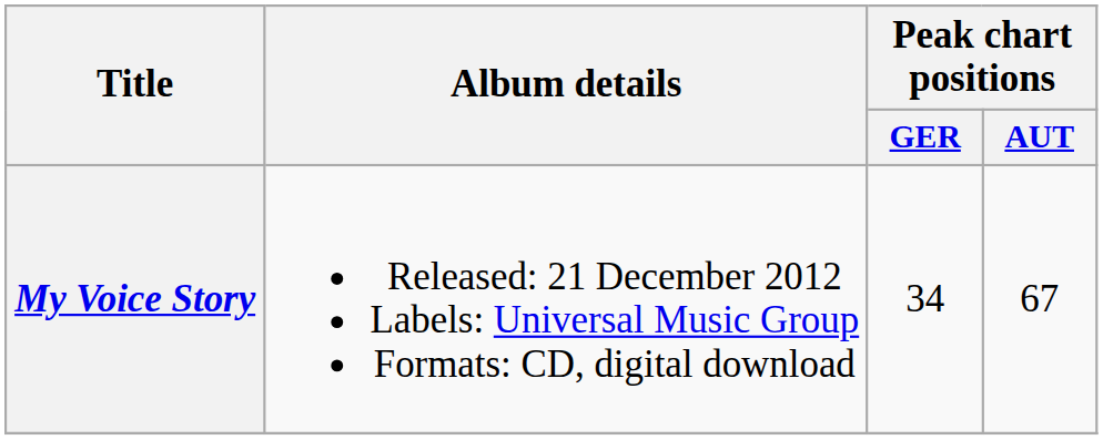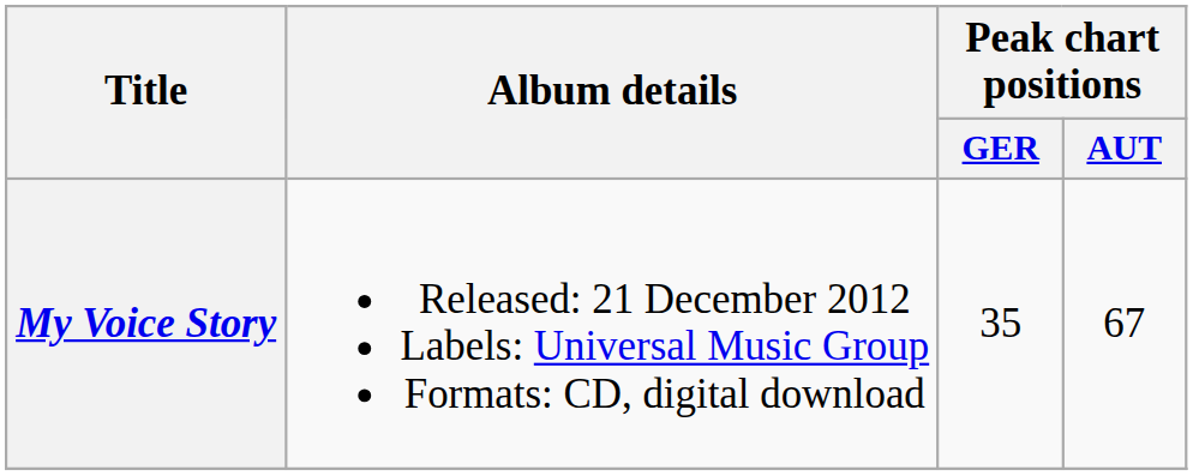My Voice Story | Peak chart positions / GER: 34 -> 35
